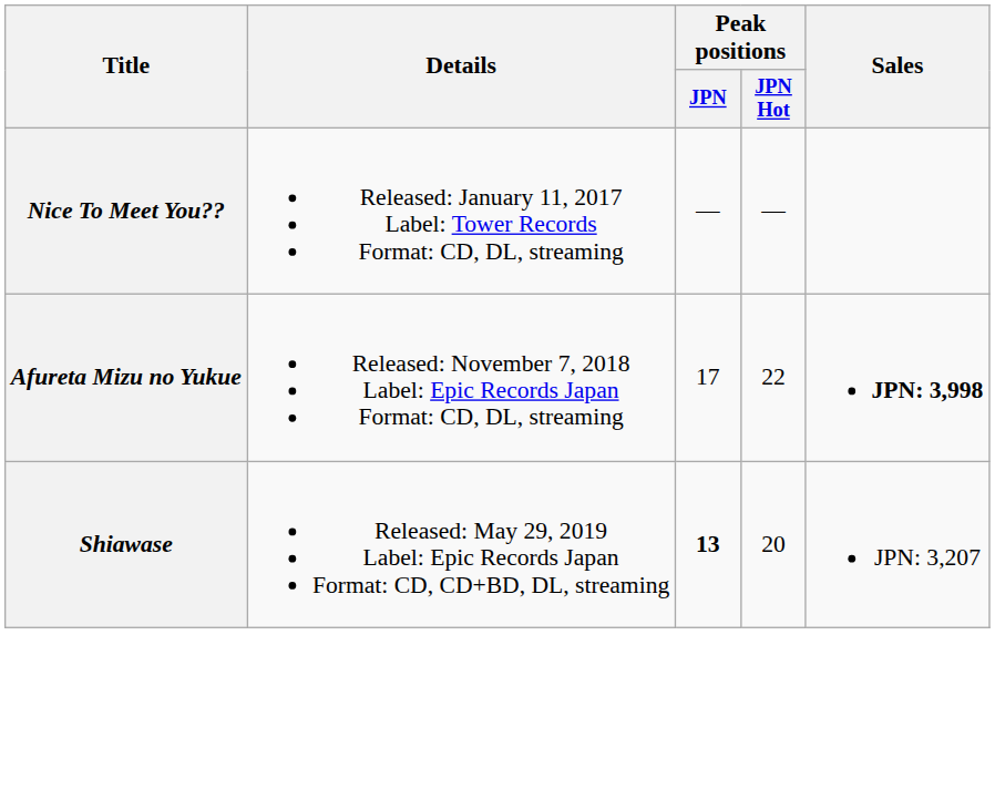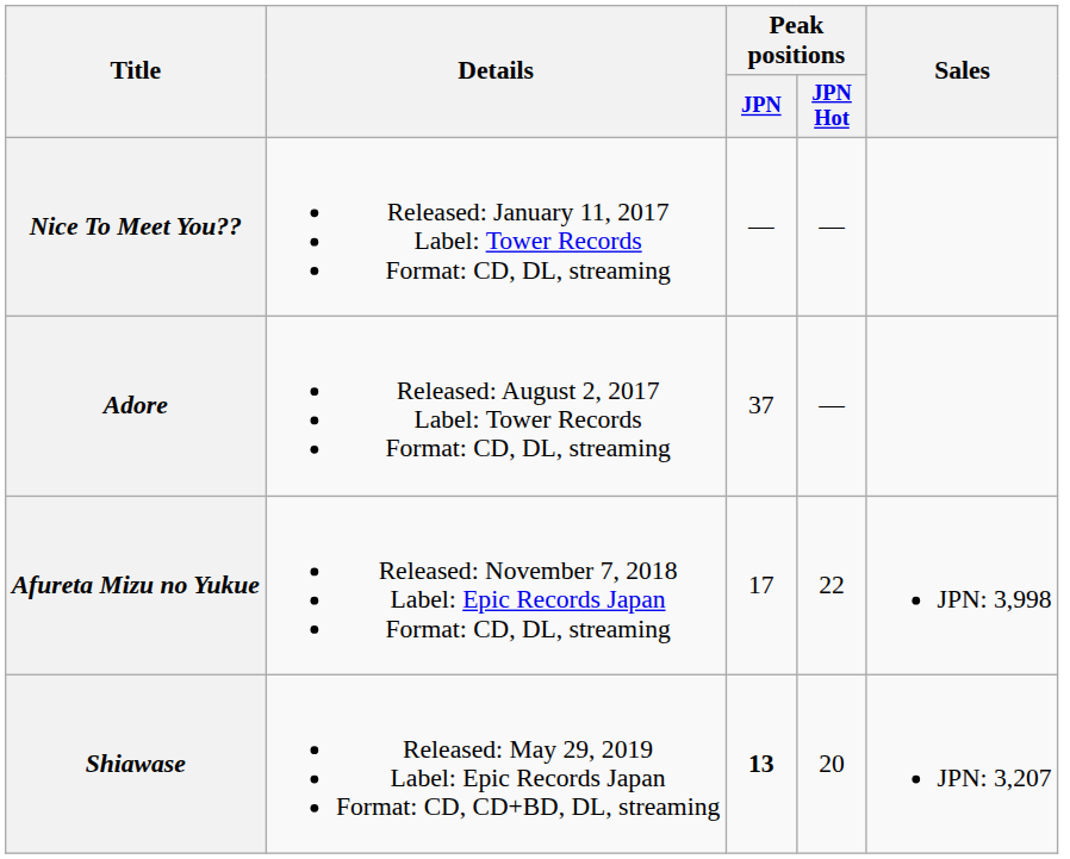+ row: Adore | Released: August 2, 2017 Label: Tower Records Format: CD, DL, streaming | 37 | —
Afureta Mizu no Yukue | Sales: bold -> normal
